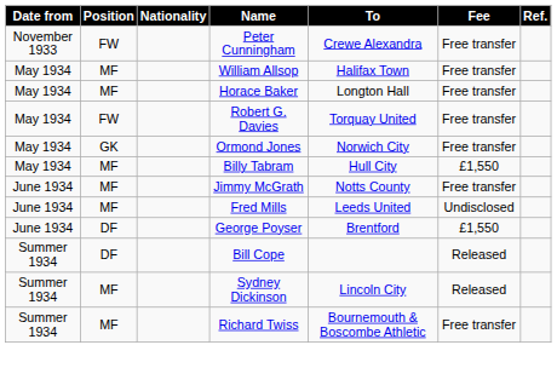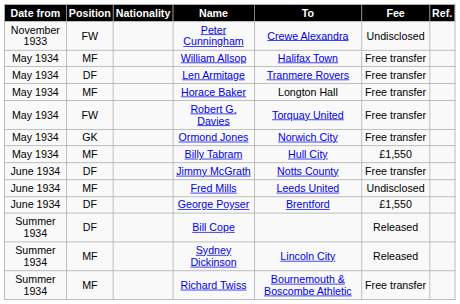Peter Cunningham | Fee: Free transfer -> Undisclosed
+ row: May 1934 | DF | Len Armitage | Tranmere Rovers | Free transfer
Jimmy McGrath | Position: MF -> DF
